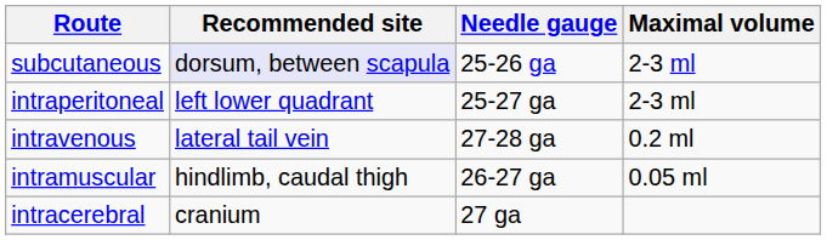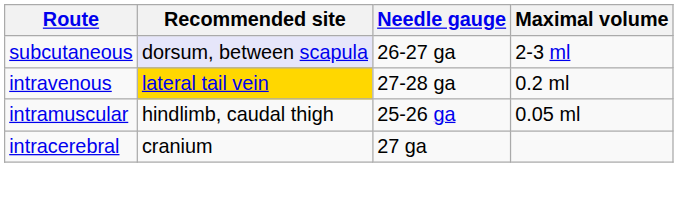subcutaneous | Needle gauge: 25-26 ga -> 26-27 ga
- row: intraperitoneal | left lower quadrant | 25-27 ga | 2-3 ml
intravenous | Recommended site: no background -> gold background
intramuscular | Needle gauge: 26-27 ga -> 25-26 ga
